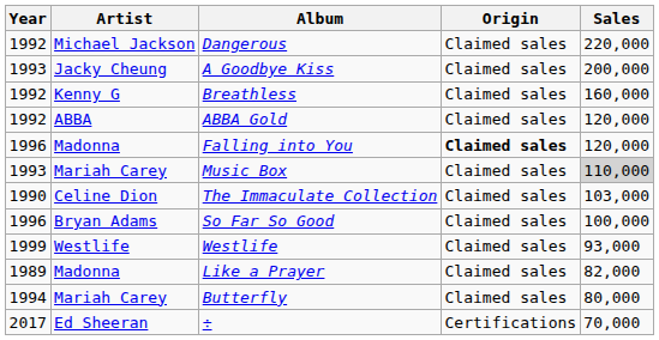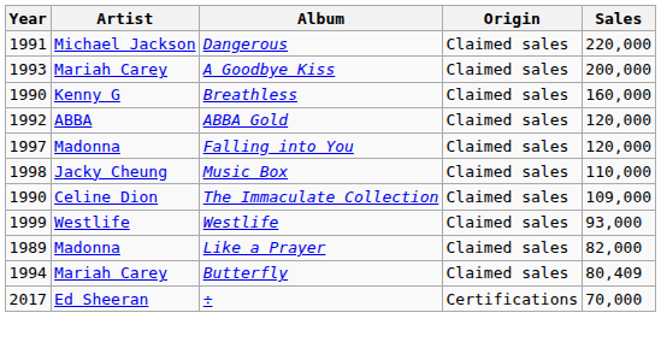Dangerous | Year: 1992 -> 1991
A Goodbye Kiss | Artist: Jacky Cheung -> Mariah Carey
Breathless | Year: 1992 -> 1990
Falling into You | Year: 1996 -> 1997
Falling into You | Origin: bold -> normal
Music Box | Year: 1993 -> 1998
Music Box | Artist: Mariah Carey -> Jacky Cheung
Music Box | Sales: lightgrey background -> no background
The Immaculate Collection | Sales: 103,000 -> 109,000
- row: 1996 | Bryan Adams | So Far So Good | Claimed sales | 100,000
Butterfly | Sales: 80,000 -> 80,409
